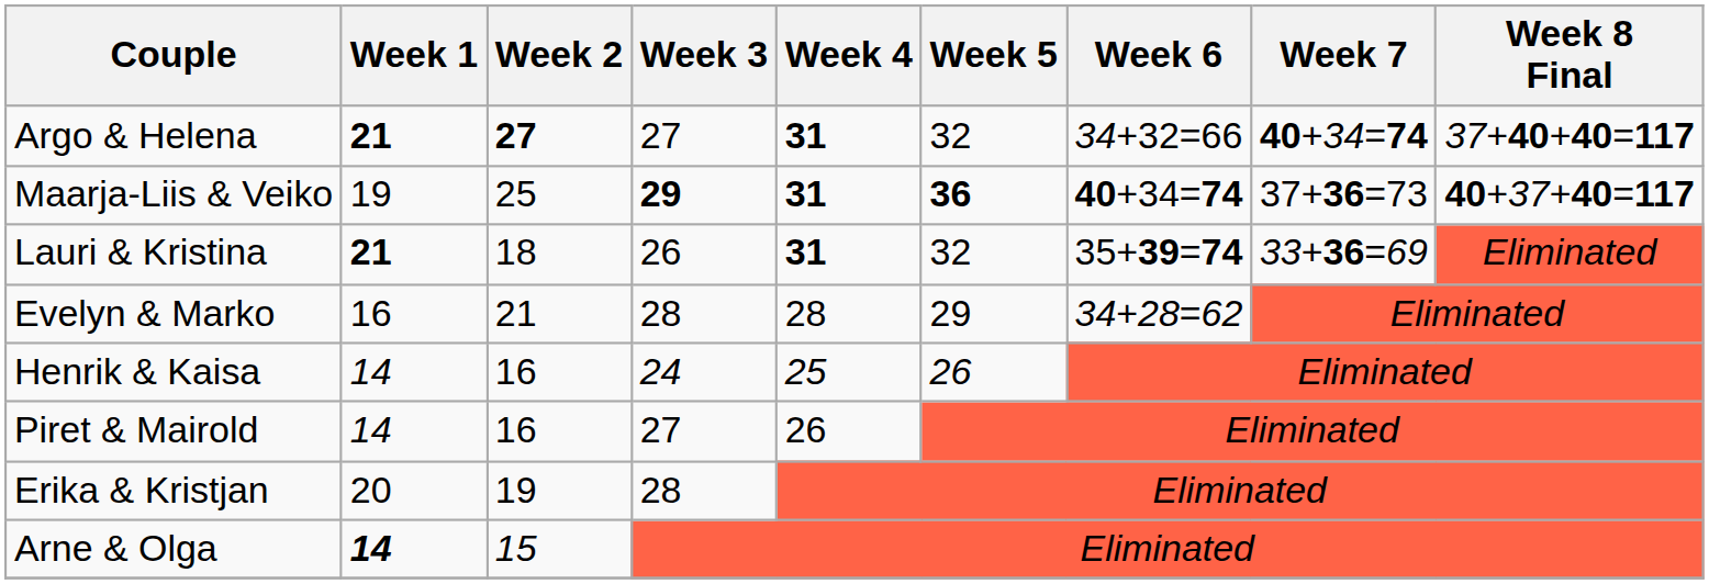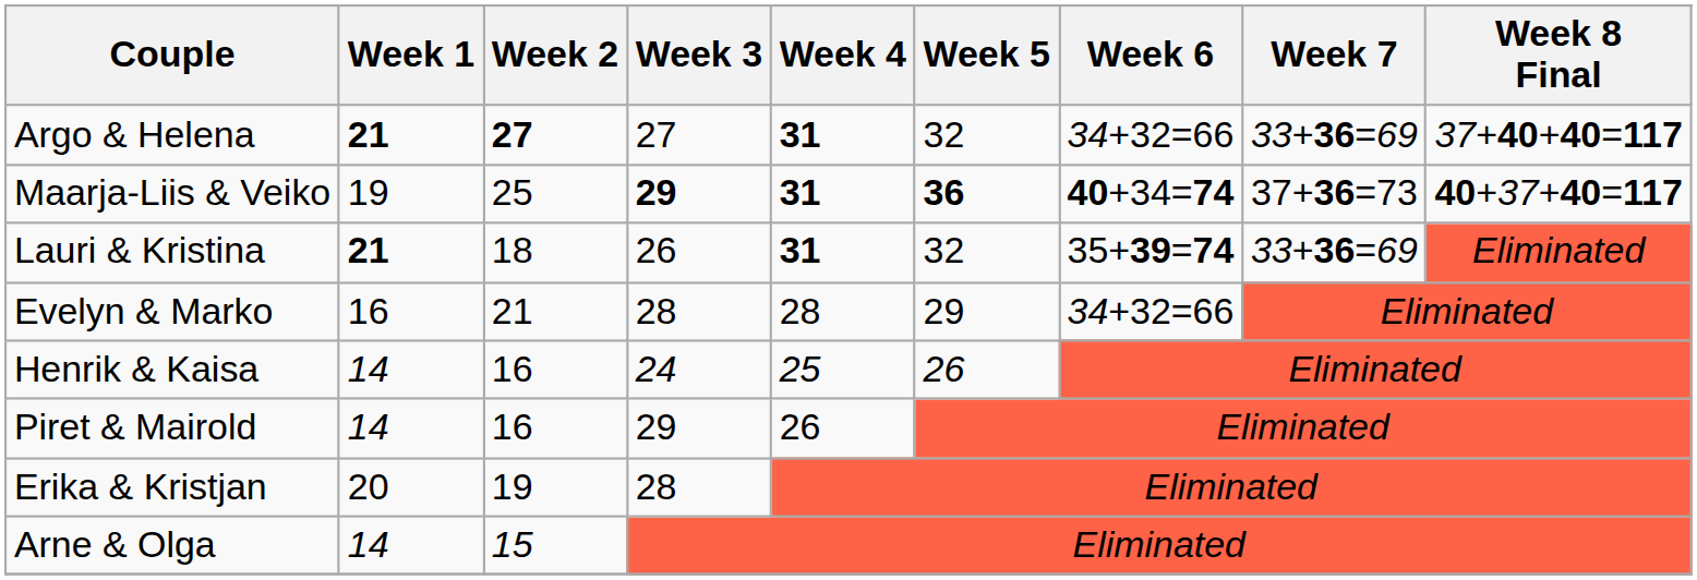Argo & Helena | Week 7: 40+34=74 -> 33+36=69
Evelyn & Marko | Week 6: 34+28=62 -> 34+32=66
Piret & Mairold | Week 3: 27 -> 29
Arne & Olga | Week 1: bold -> normal
